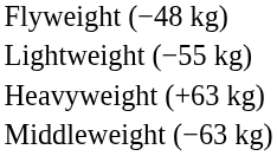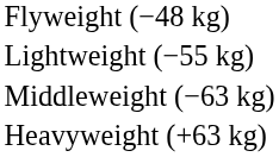rows swapped: Middleweight (−63 kg) <-> Heavyweight (+63 kg)
